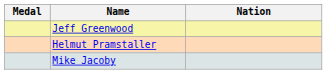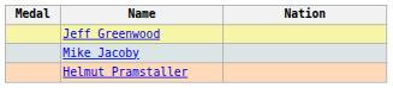rows swapped: Mike Jacoby <-> Helmut Pramstaller
